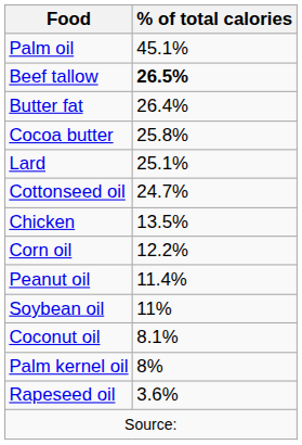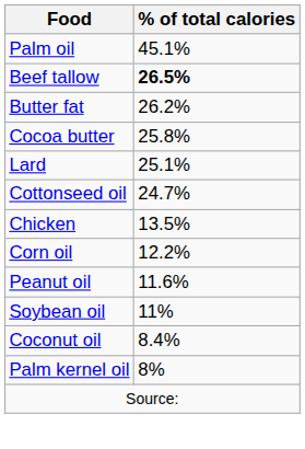Butter fat | % of total calories: 26.4% -> 26.2%
Peanut oil | % of total calories: 11.4% -> 11.6%
Coconut oil | % of total calories: 8.1% -> 8.4%
- row: Rapeseed oil | 3.6%
